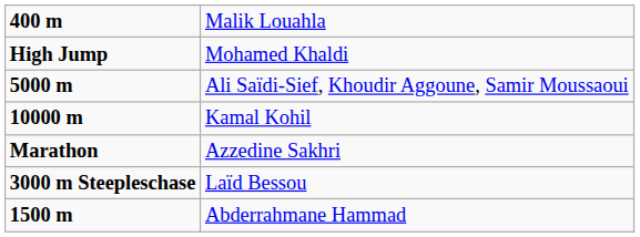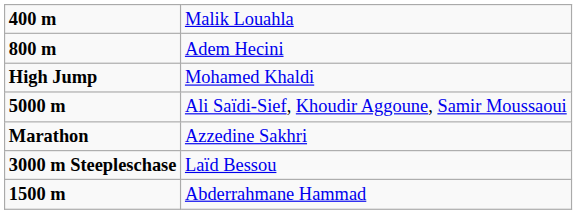+ row: 800 m | Adem Hecini
- row: 10000 m | Kamal Kohil
